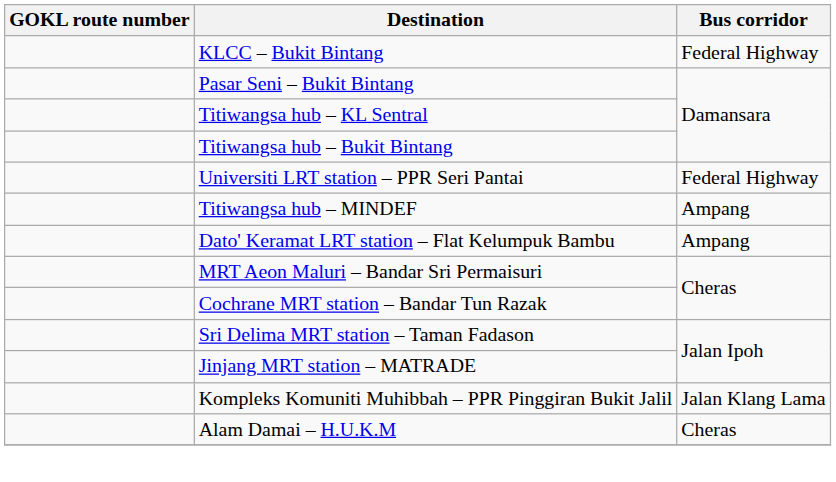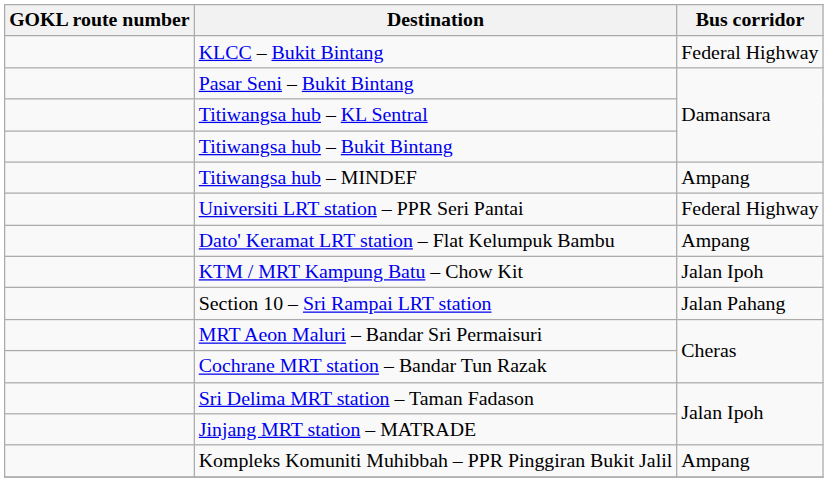rows swapped: Titiwangsa hub – MINDEF <-> Universiti LRT station – PPR Seri Pantai
+ row: KTM / MRT Kampung Batu – Chow Kit | Jalan Ipoh
+ row: Section 10 – Sri Rampai LRT station | Jalan Pahang
Kompleks Komuniti Muhibbah – PPR Pinggiran Bukit Jalil | Bus corridor: Jalan Klang Lama -> Ampang
- row: Alam Damai – H.U.K.M | Cheras
